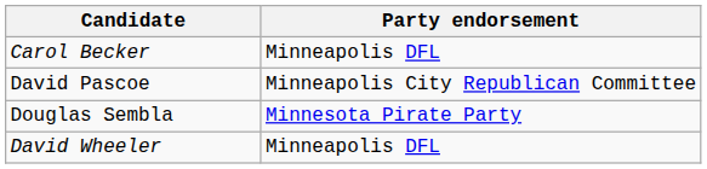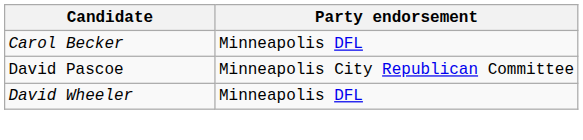- row: Douglas Sembla | Minnesota Pirate Party
